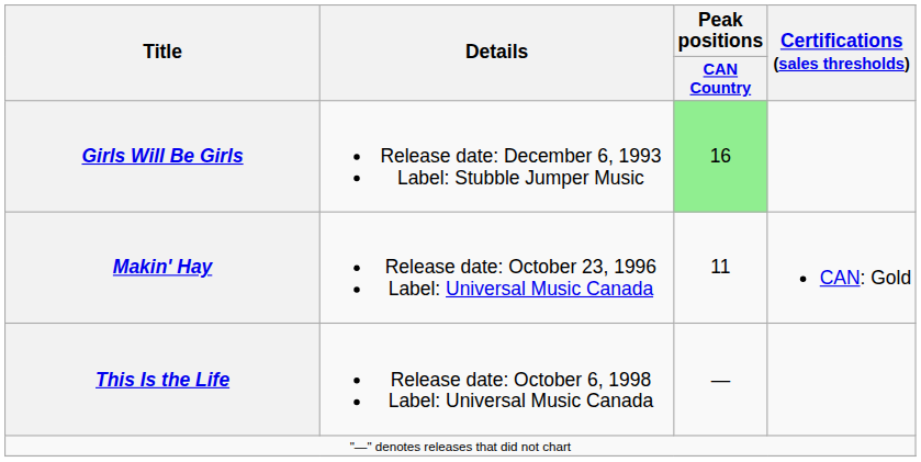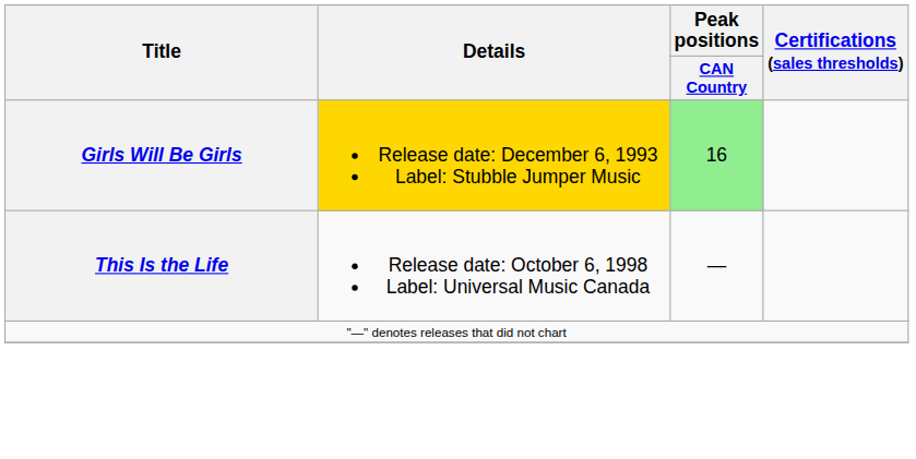Girls Will Be Girls | Details: no background -> gold background
- row: Makin' Hay | Release date: October 23, 1996 Label: Universal Music Canada | 11 | CAN: Gold
